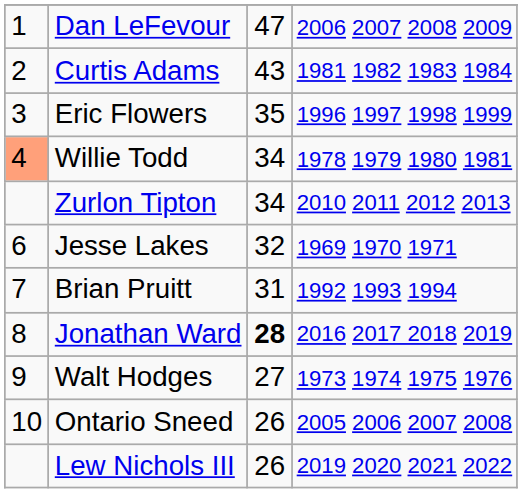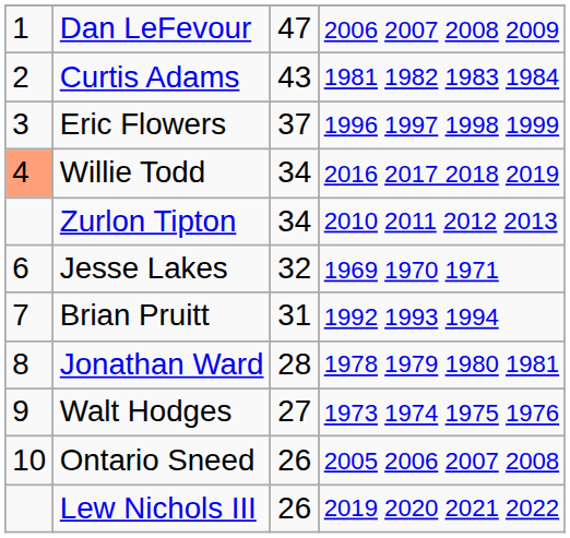Eric Flowers | column 3: 35 -> 37
Willie Todd | column 4: 1978 1979 1980 1981 -> 2016 2017 2018 2019
Jonathan Ward | column 3: bold -> normal
Jonathan Ward | column 4: 2016 2017 2018 2019 -> 1978 1979 1980 1981
